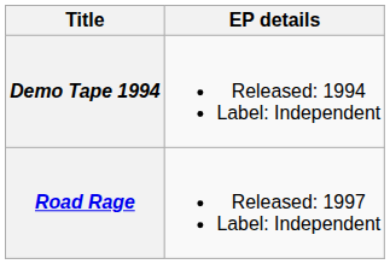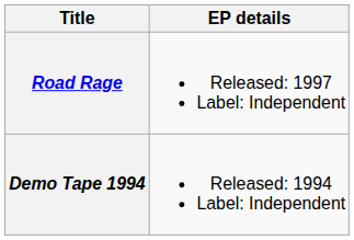rows swapped: Demo Tape 1994 <-> Road Rage
